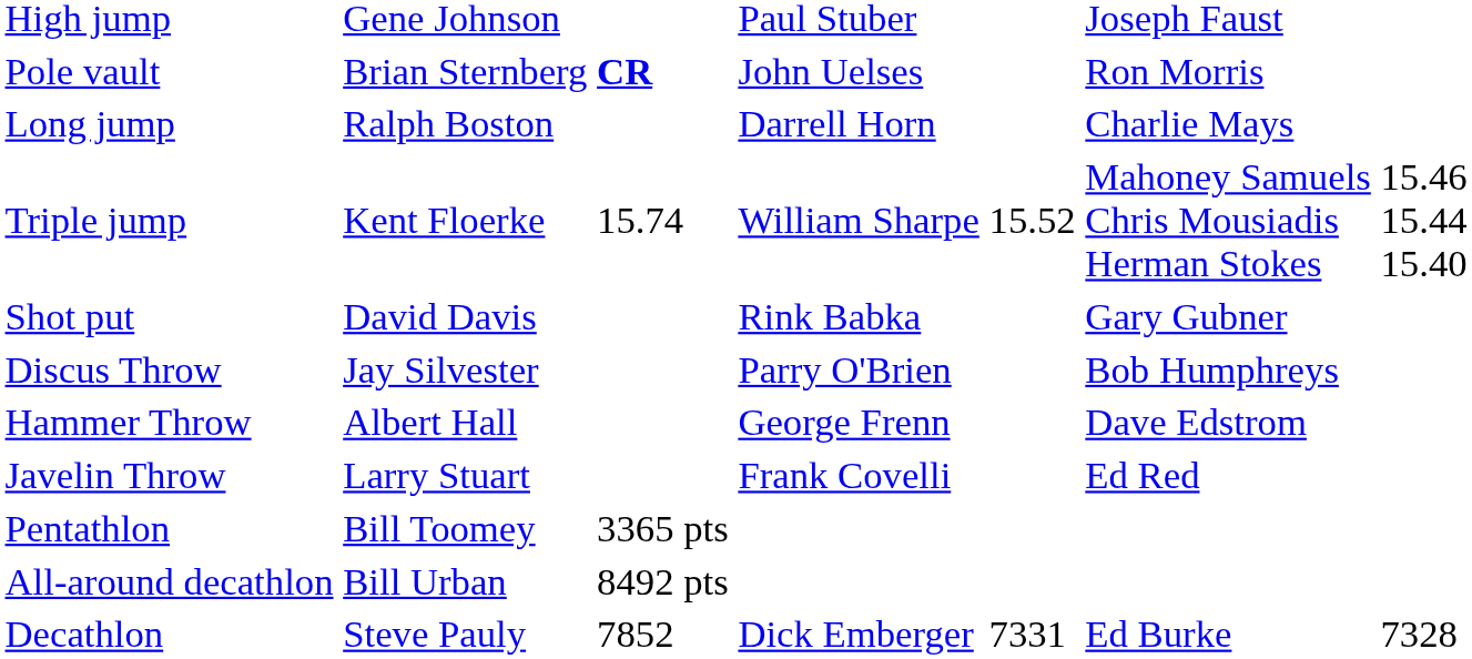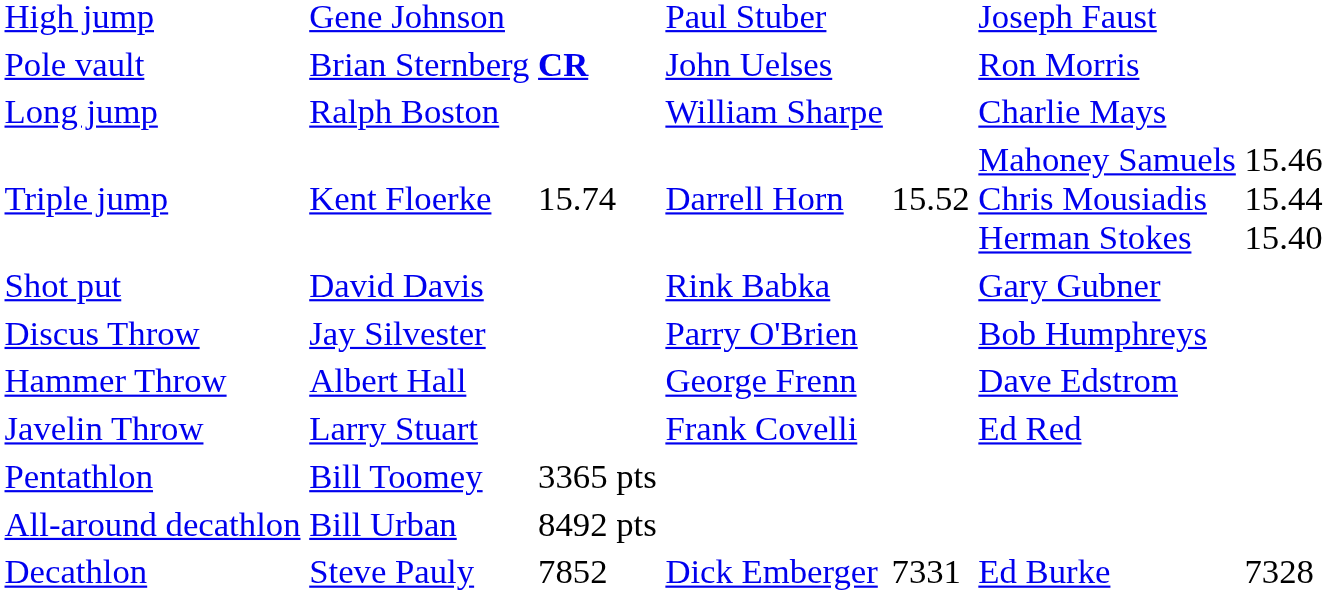Long jump | column 4: Darrell Horn -> William Sharpe
Triple jump | column 4: William Sharpe -> Darrell Horn
